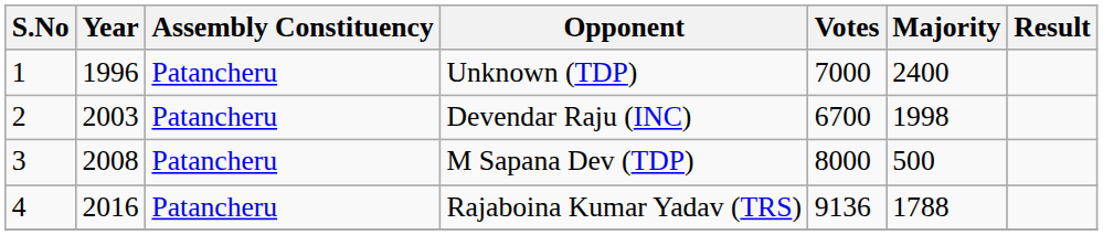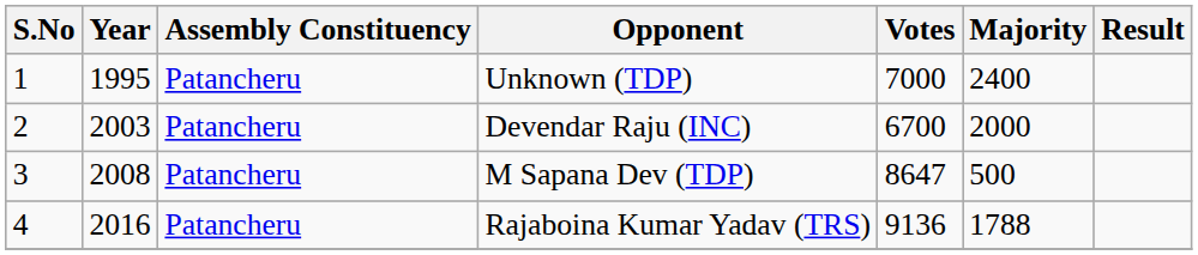Unknown (TDP) | Year: 1996 -> 1995
Devendar Raju (INC) | Majority: 1998 -> 2000
M Sapana Dev (TDP) | Votes: 8000 -> 8647
